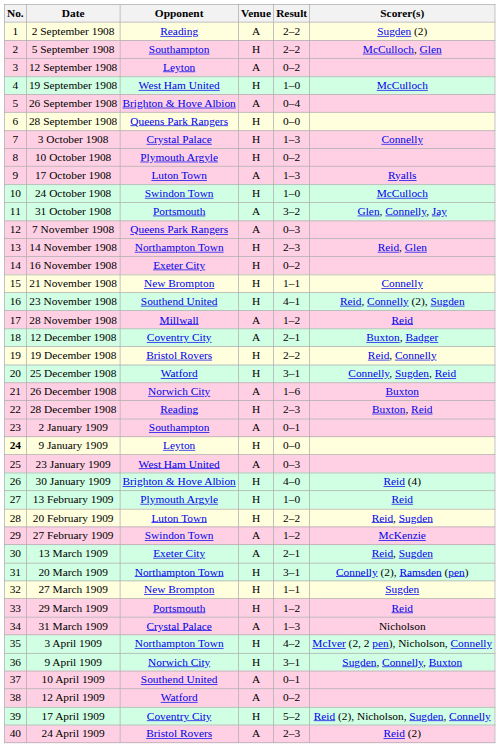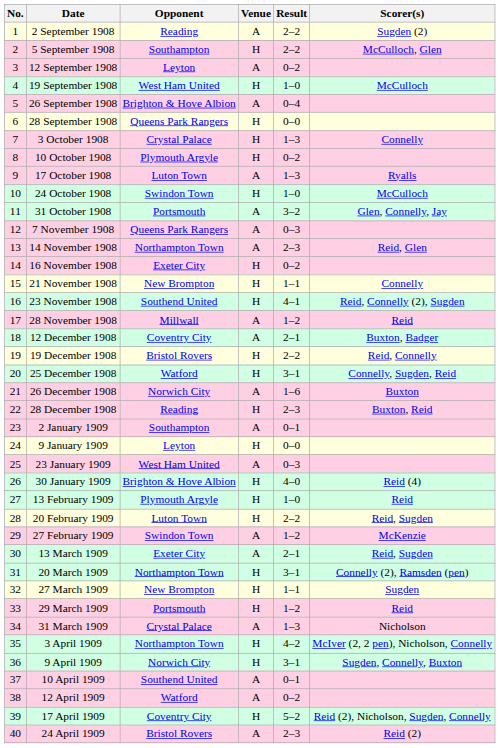14 November 1908 | Venue: H -> A
9 January 1909 | No.: bold -> normal
